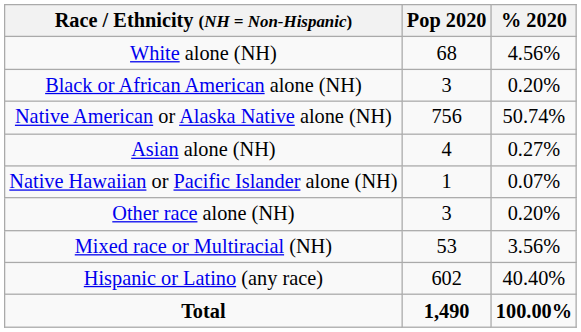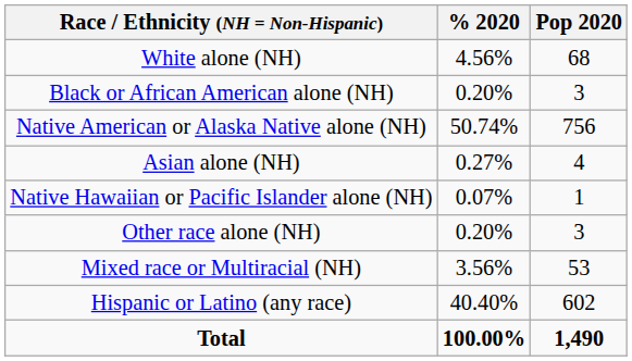columns swapped: Pop 2020 <-> % 2020
